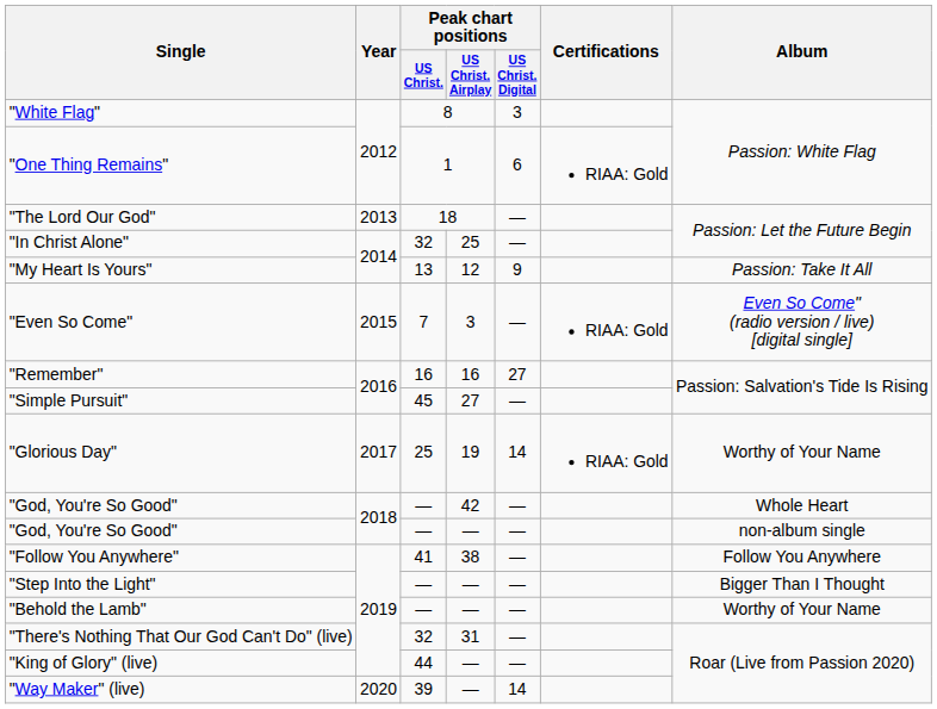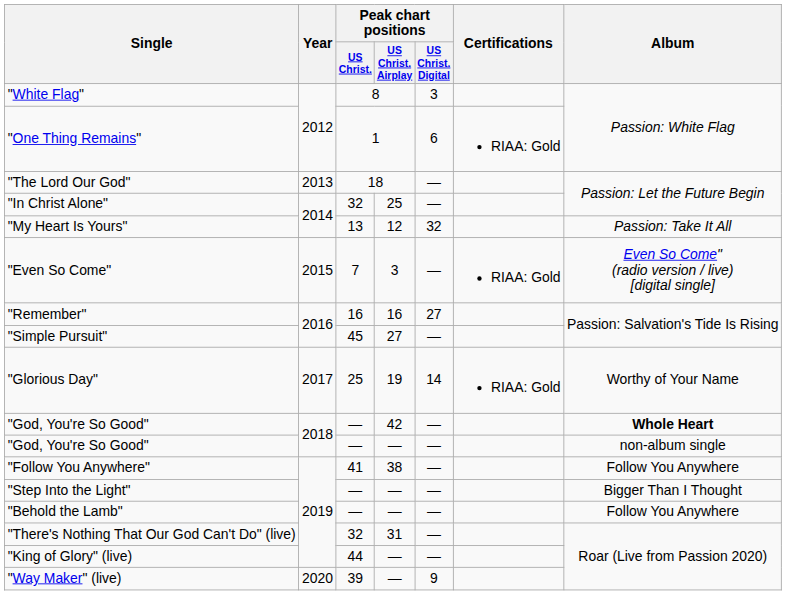"My Heart Is Yours" | Peak chart positions / US Christ. Digital: 9 -> 32
"God, You're So Good" / 42 | Album: normal -> bold
"Behold the Lamb" | Album: Worthy of Your Name -> Follow You Anywhere
"Way Maker" (live) | Peak chart positions / US Christ. Digital: 14 -> 9
